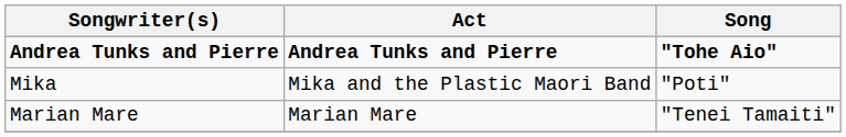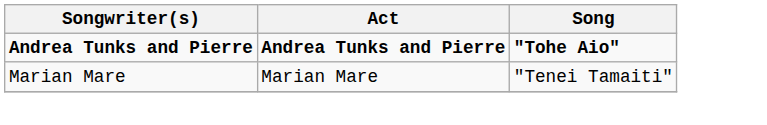- row: Mika | Mika and the Plastic Maori Band | "Poti"
